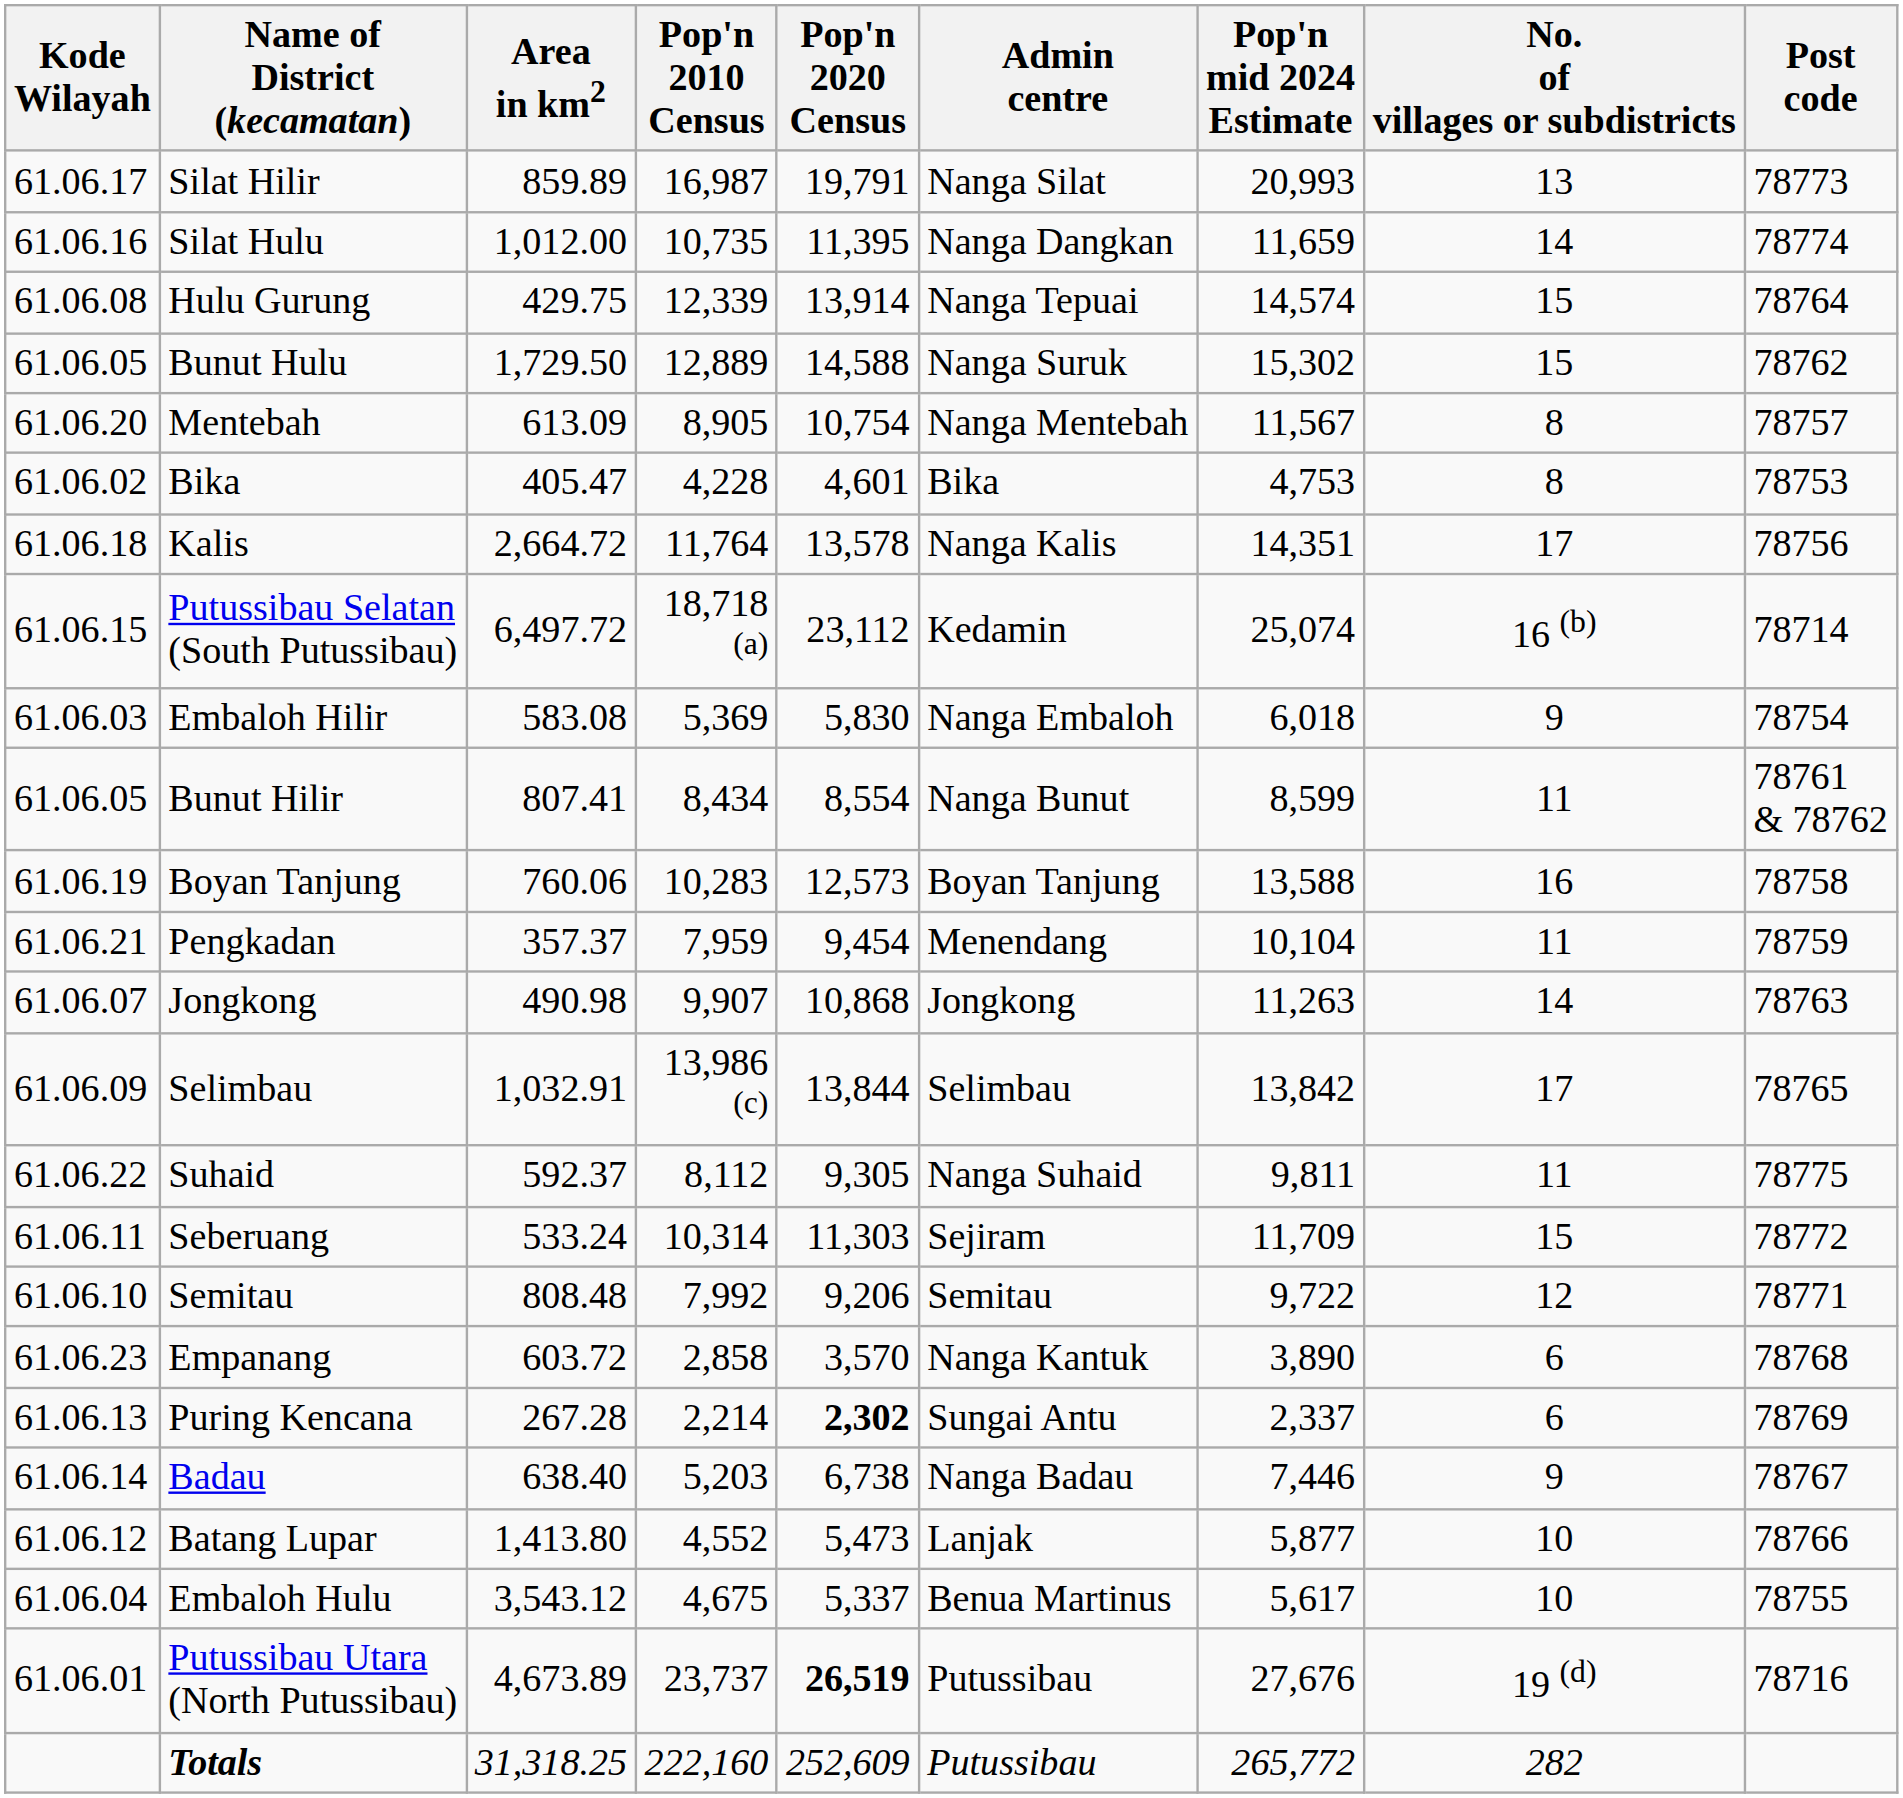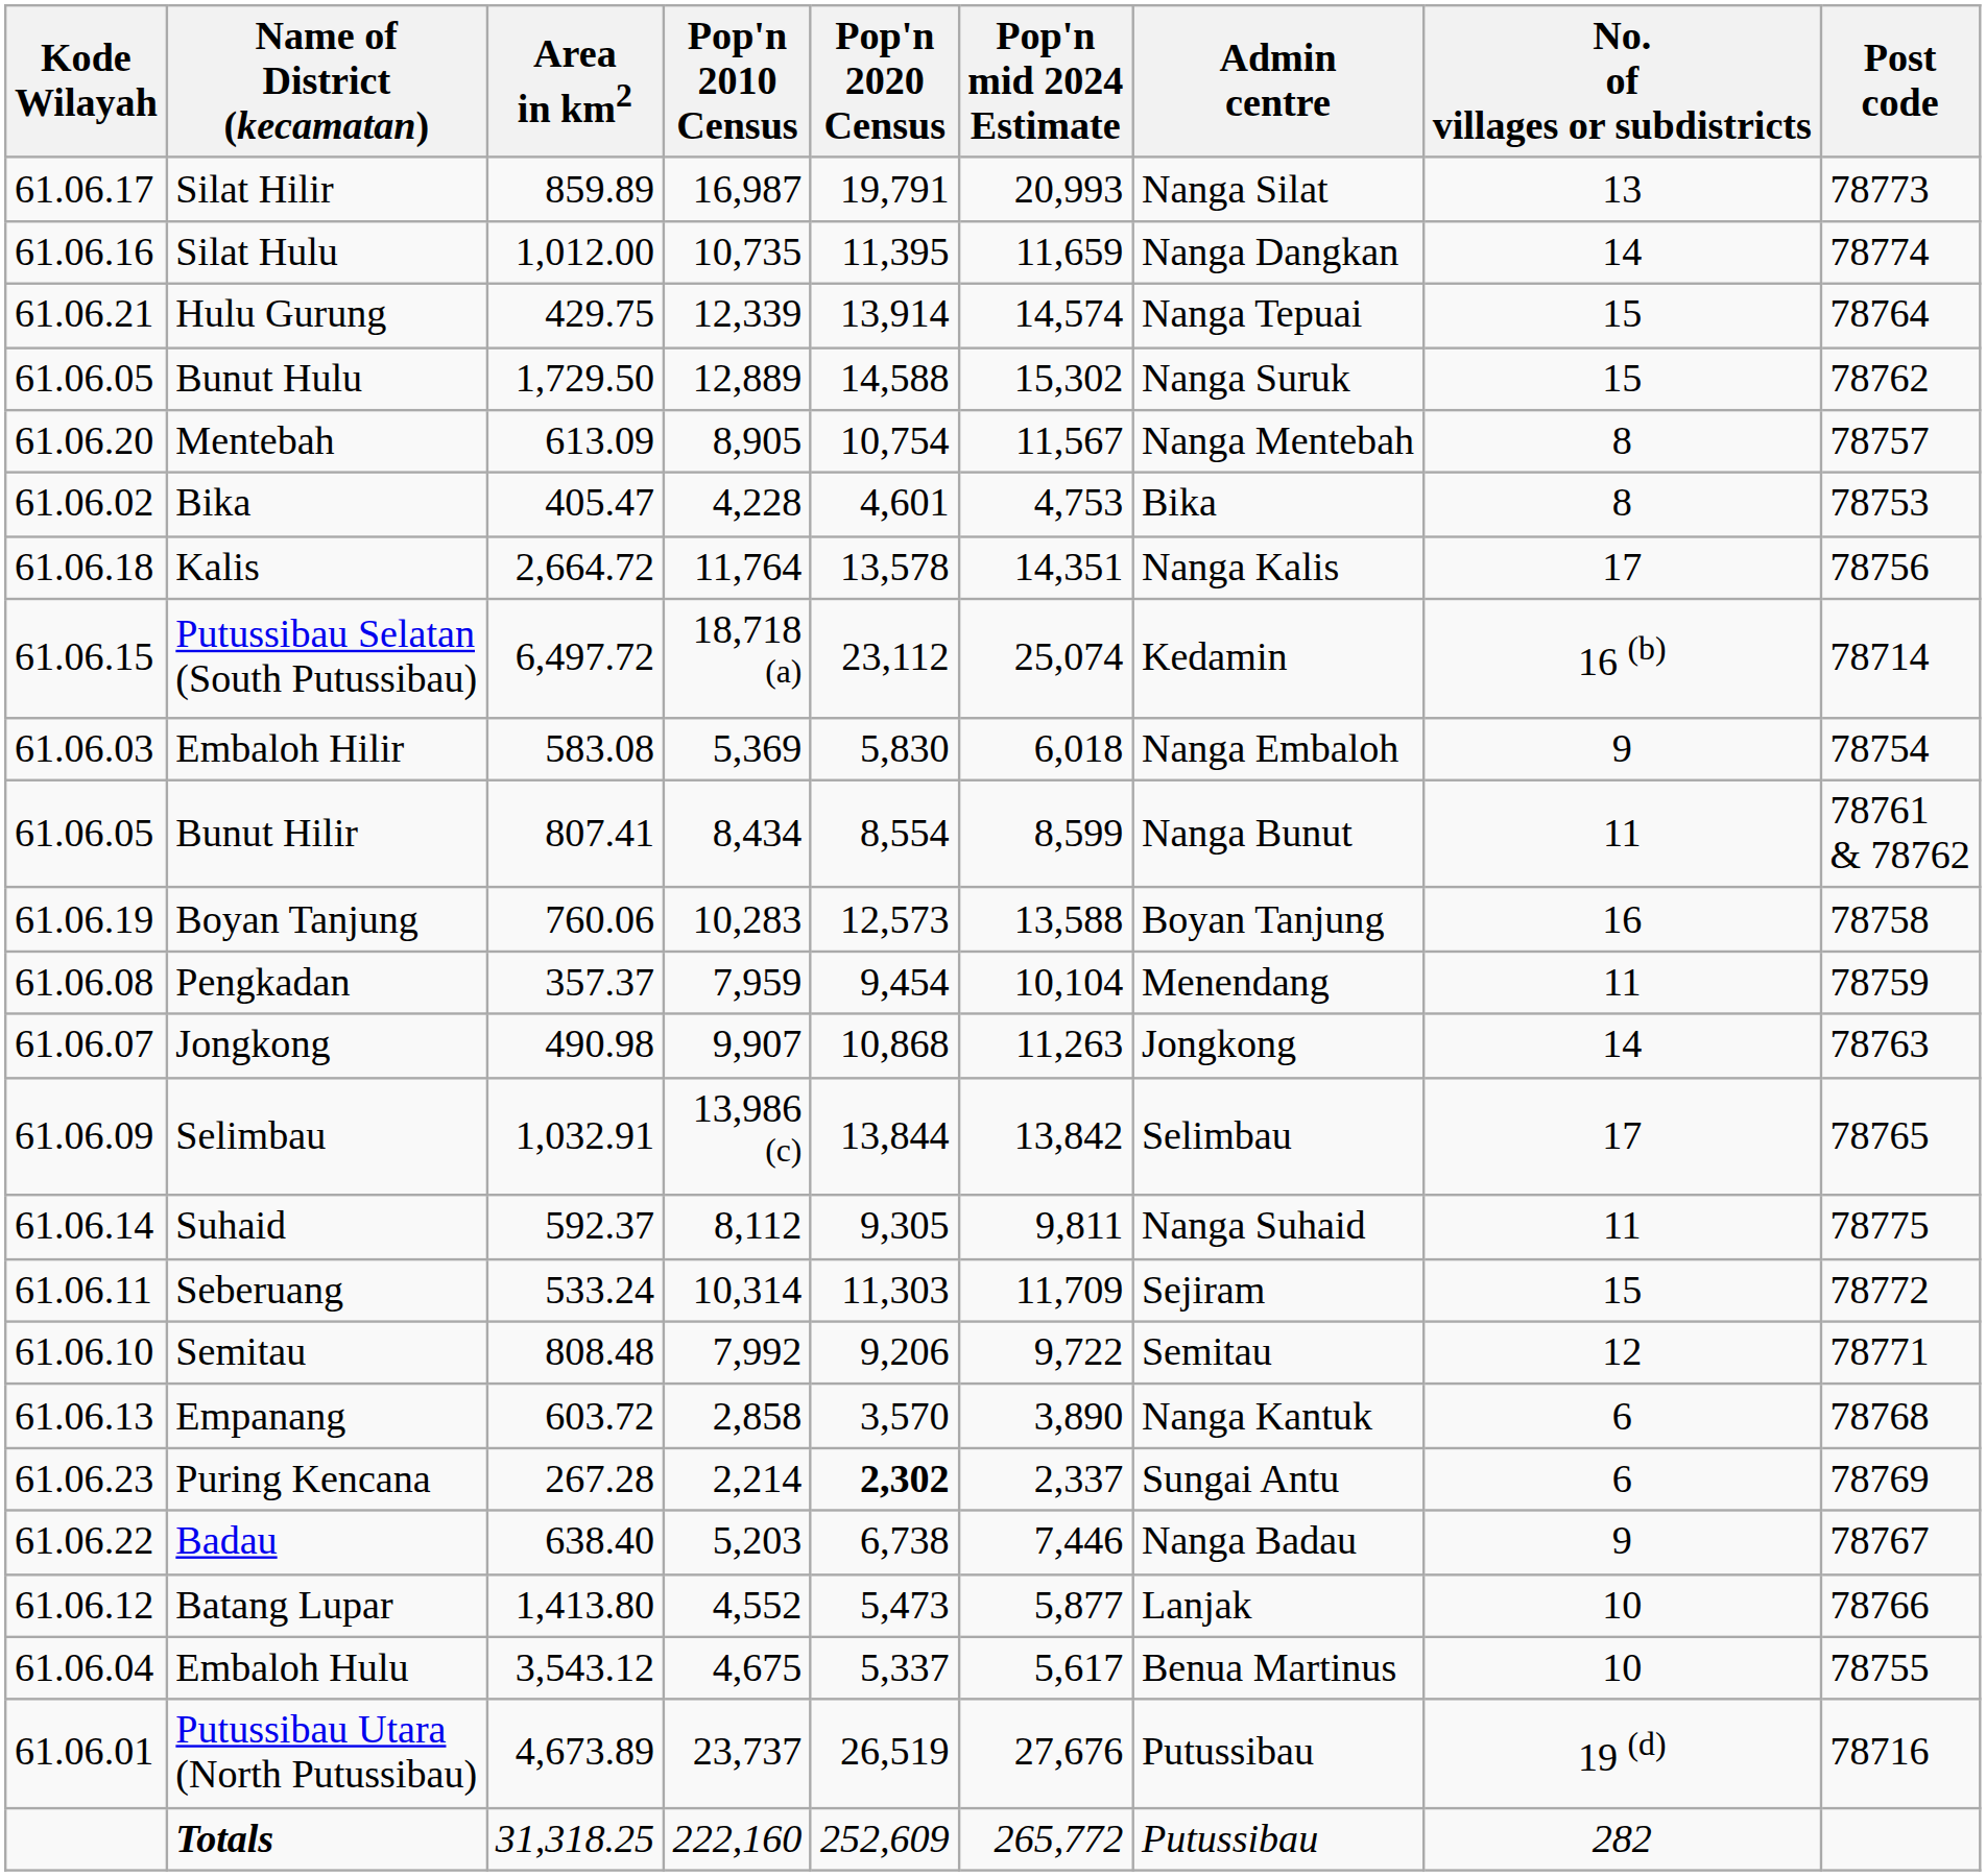columns swapped: Pop'n mid 2024 Estimate <-> Admin centre
Hulu Gurung | Kode Wilayah: 61.06.08 -> 61.06.21
Pengkadan | Kode Wilayah: 61.06.21 -> 61.06.08
Suhaid | Kode Wilayah: 61.06.22 -> 61.06.14
Empanang | Kode Wilayah: 61.06.23 -> 61.06.13
Puring Kencana | Kode Wilayah: 61.06.13 -> 61.06.23
Badau | Kode Wilayah: 61.06.14 -> 61.06.22
Putussibau Utara (North Putussibau) | Pop'n 2020 Census: bold -> normal
